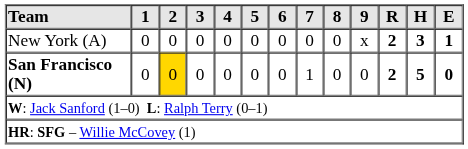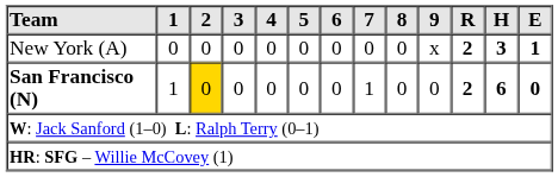San Francisco (N) | 1: 0 -> 1
San Francisco (N) | H: 5 -> 6
